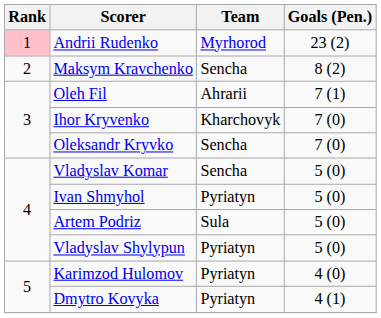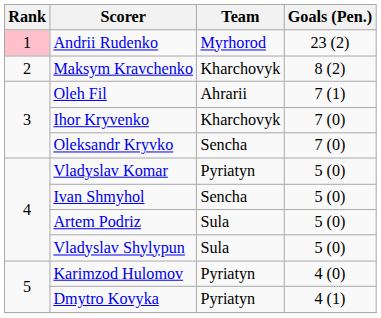Maksym Kravchenko | Team: Sencha -> Kharchovyk
Vladyslav Komar | Team: Sencha -> Pyriatyn
Ivan Shmyhol | Team: Pyriatyn -> Sencha
Vladyslav Shylypun | Team: Pyriatyn -> Sula
